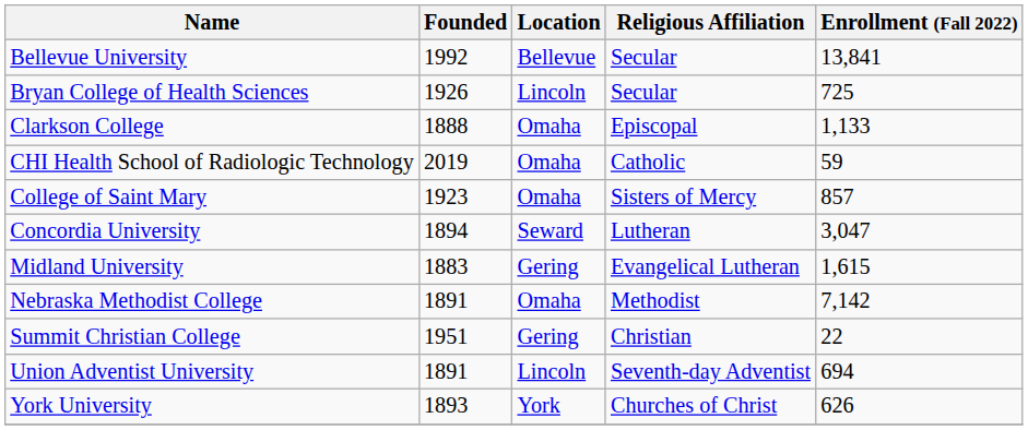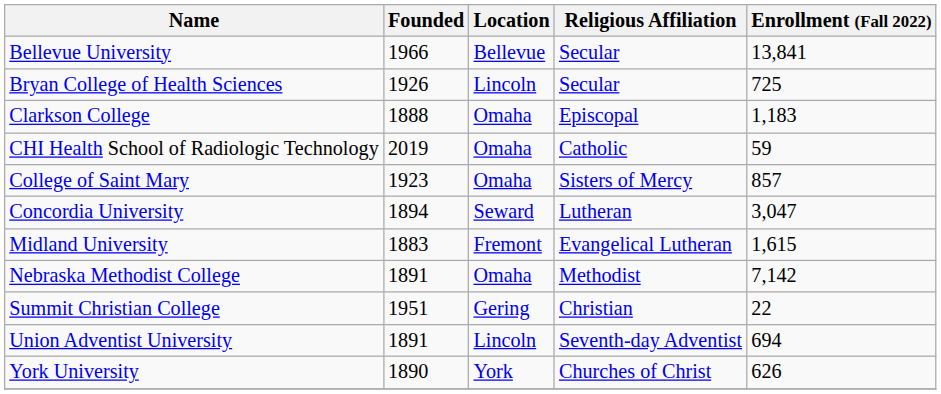Bellevue University | Founded: 1992 -> 1966
Clarkson College | Enrollment (Fall 2022): 1,133 -> 1,183
Midland University | Location: Gering -> Fremont
York University | Founded: 1893 -> 1890
